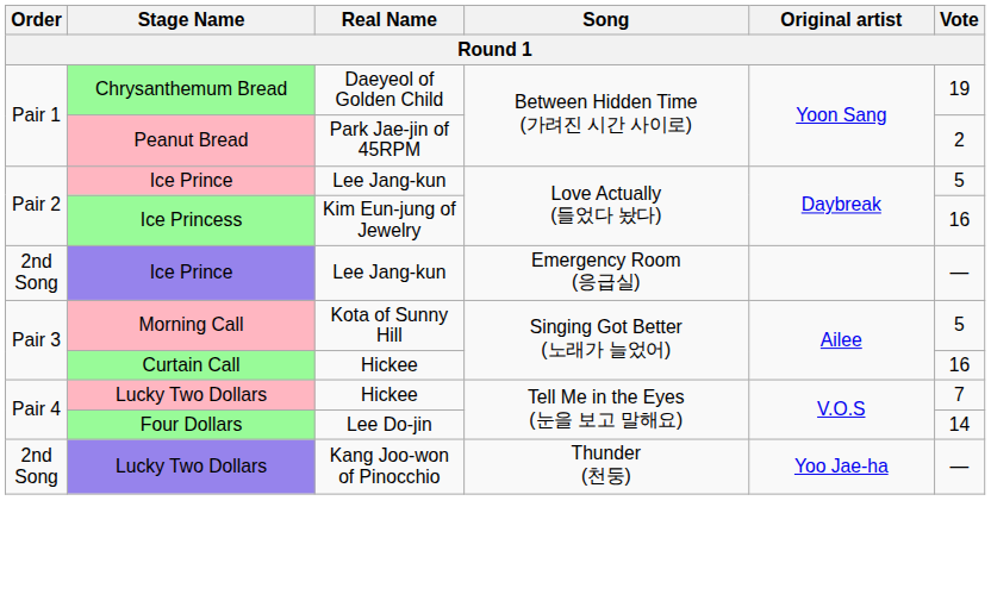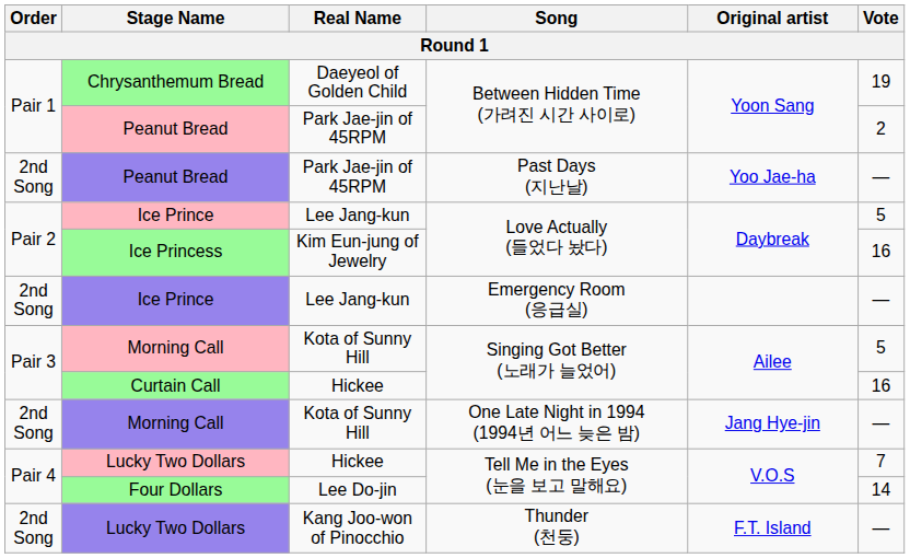+ row: 2nd Song | Peanut Bread | Park Jae-jin of 45RPM | Past Days (지난날) | Yoo Jae-ha | —
+ row: 2nd Song | Morning Call | Kota of Sunny Hill | One Late Night in 1994 (1994년 어느 늦은 밤) | Jang Hye-jin | —
Lucky Two Dollars / Thunder (천둥) | Original artist: Yoo Jae-ha -> F.T. Island
